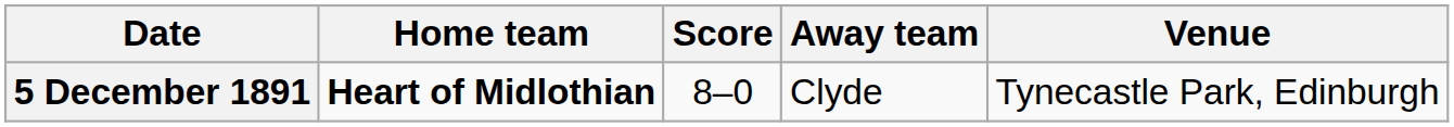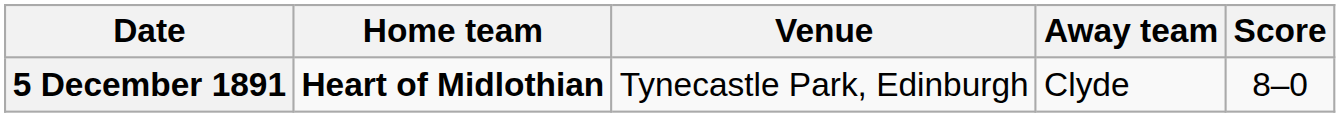columns swapped: Score <-> Venue
